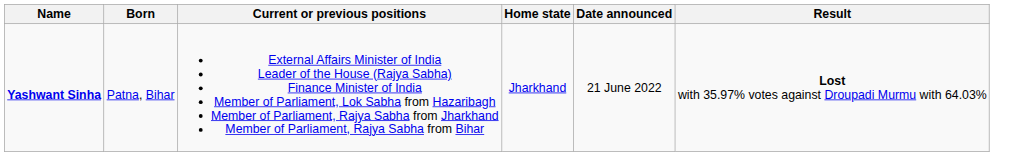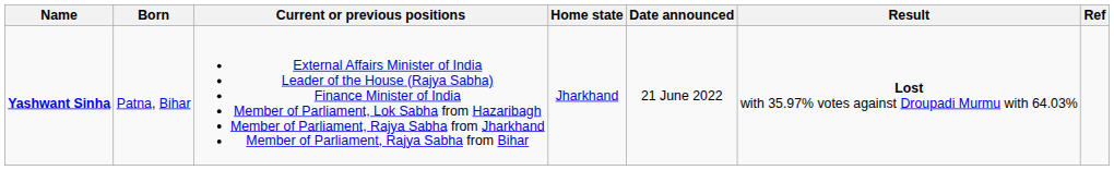+ column: Ref
